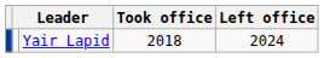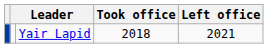Yair Lapid | Left office: 2024 -> 2021
